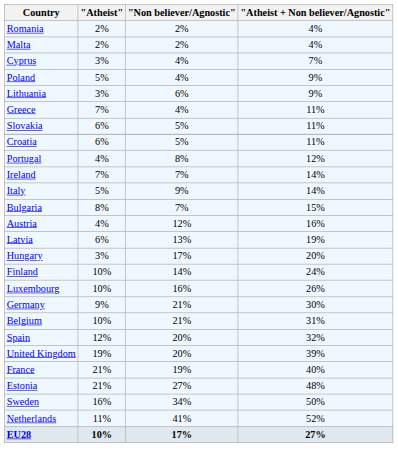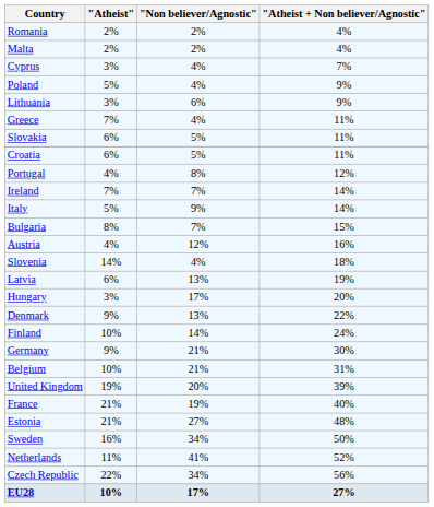+ row: Slovenia | 14% | 4% | 18%
+ row: Denmark | 9% | 13% | 22%
- row: Luxembourg | 10% | 16% | 26%
- row: Spain | 12% | 20% | 32%
+ row: Czech Republic | 22% | 34% | 56%
